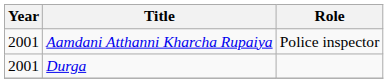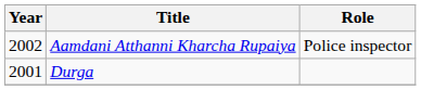Aamdani Atthanni Kharcha Rupaiya | Year: 2001 -> 2002
